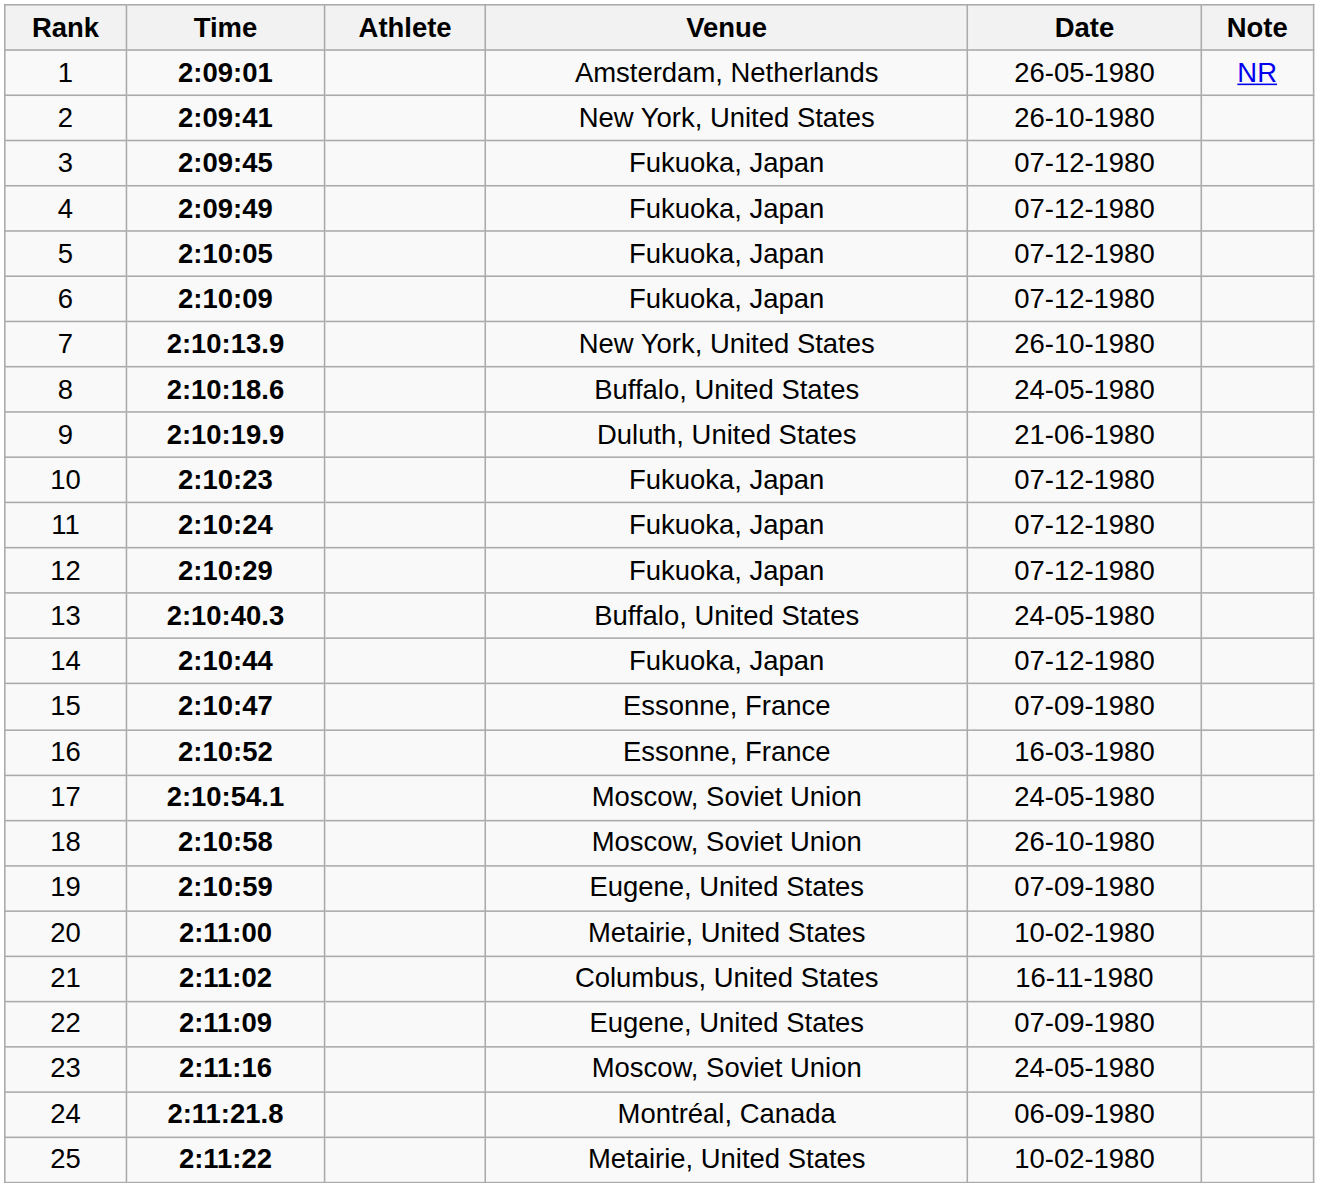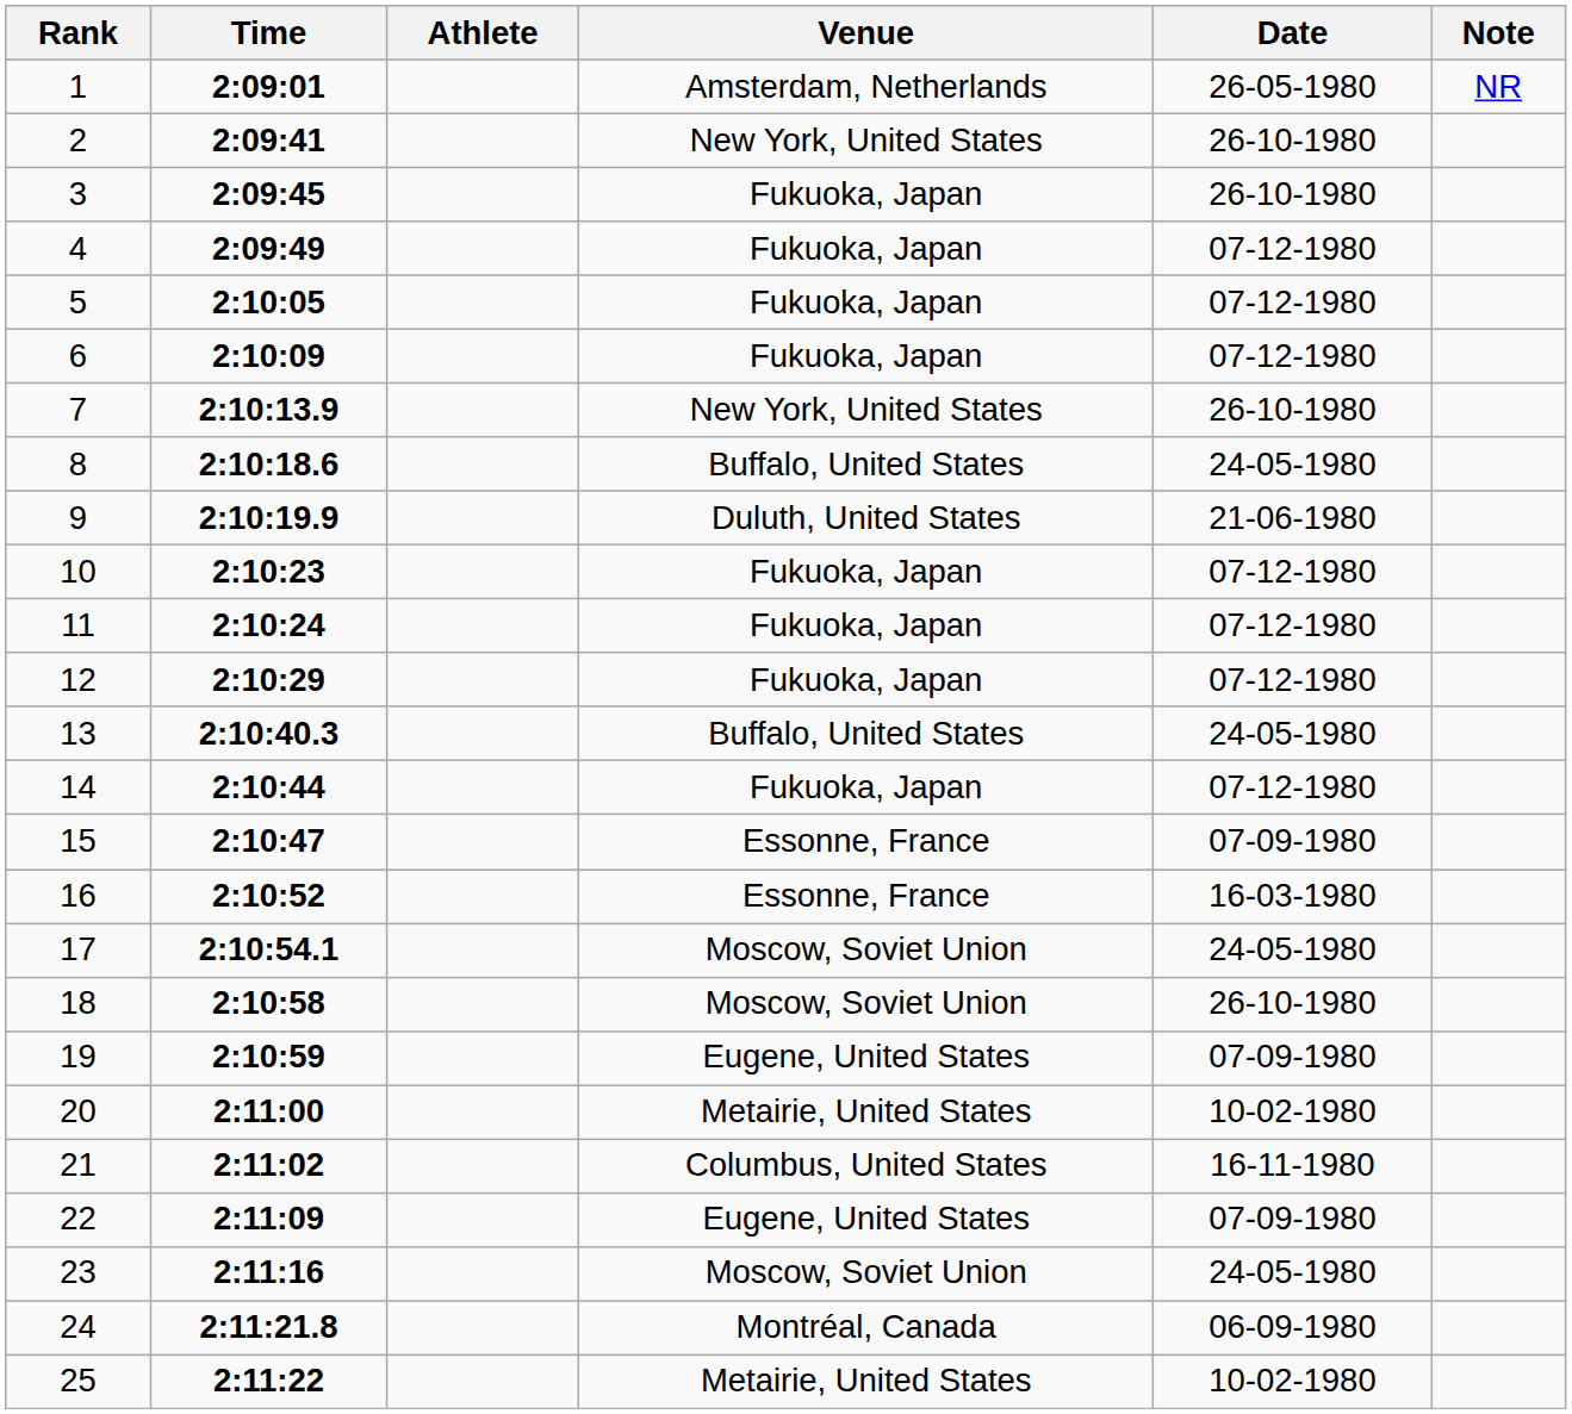3 | Date: 07-12-1980 -> 26-10-1980
